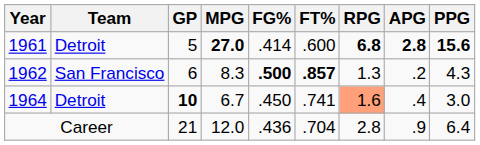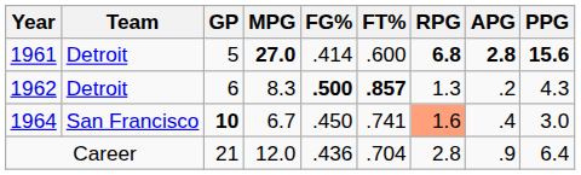1962 | Team: San Francisco -> Detroit
1964 | Team: Detroit -> San Francisco
